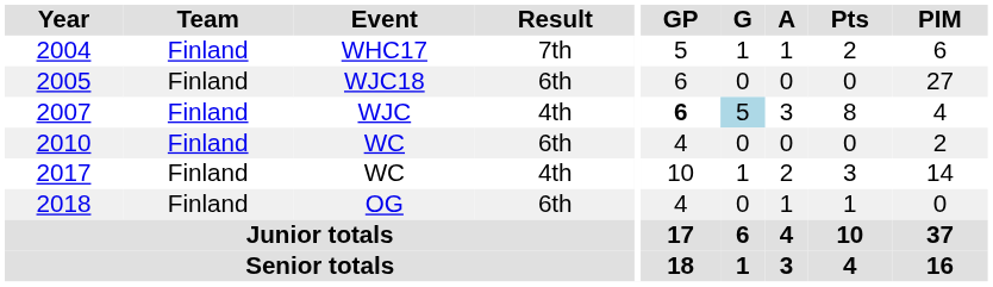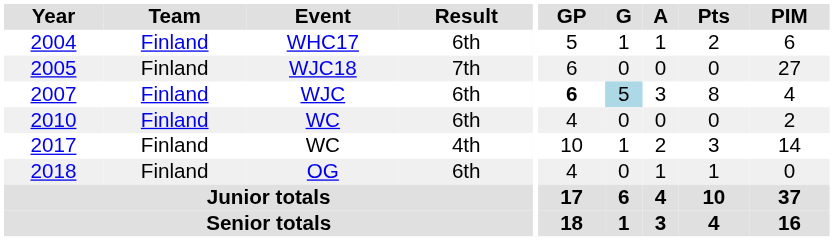2004 | Result: 7th -> 6th
2005 | Result: 6th -> 7th
2007 | Result: 4th -> 6th
